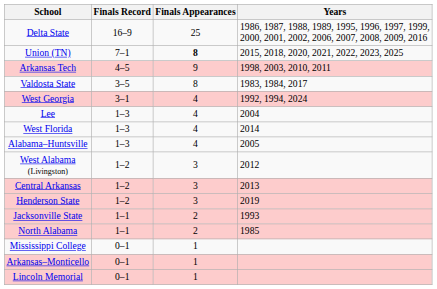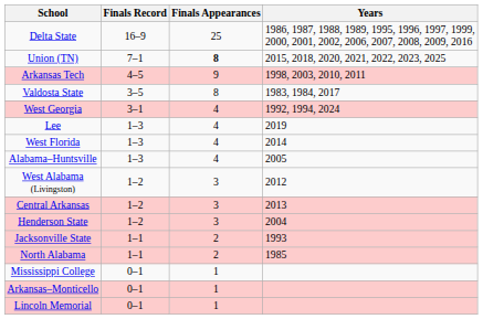Lee | Years: 2004 -> 2019
Henderson State | Years: 2019 -> 2004
